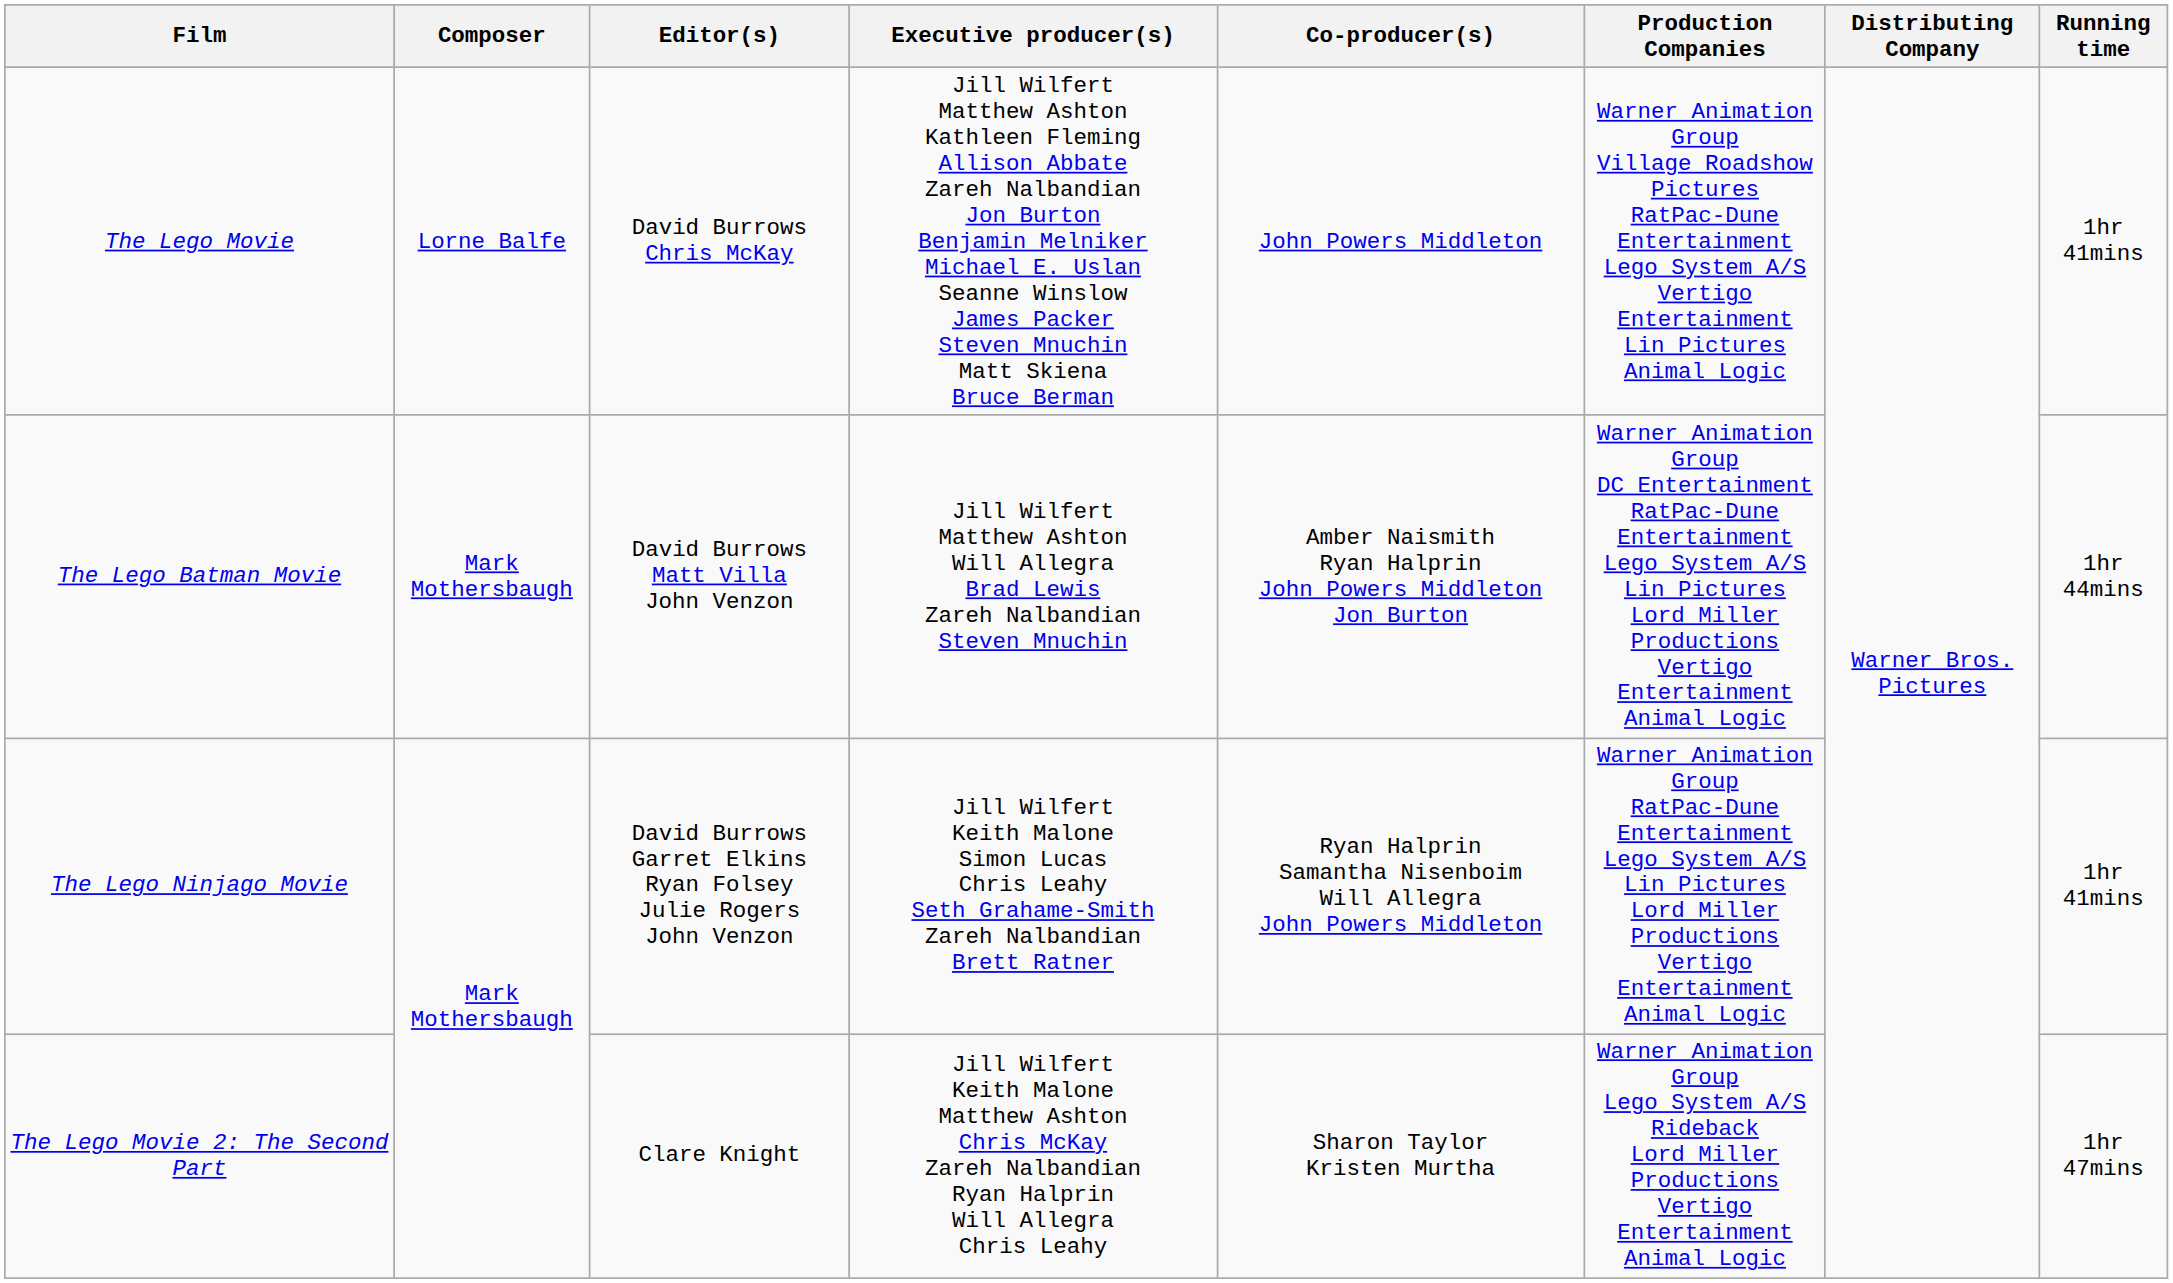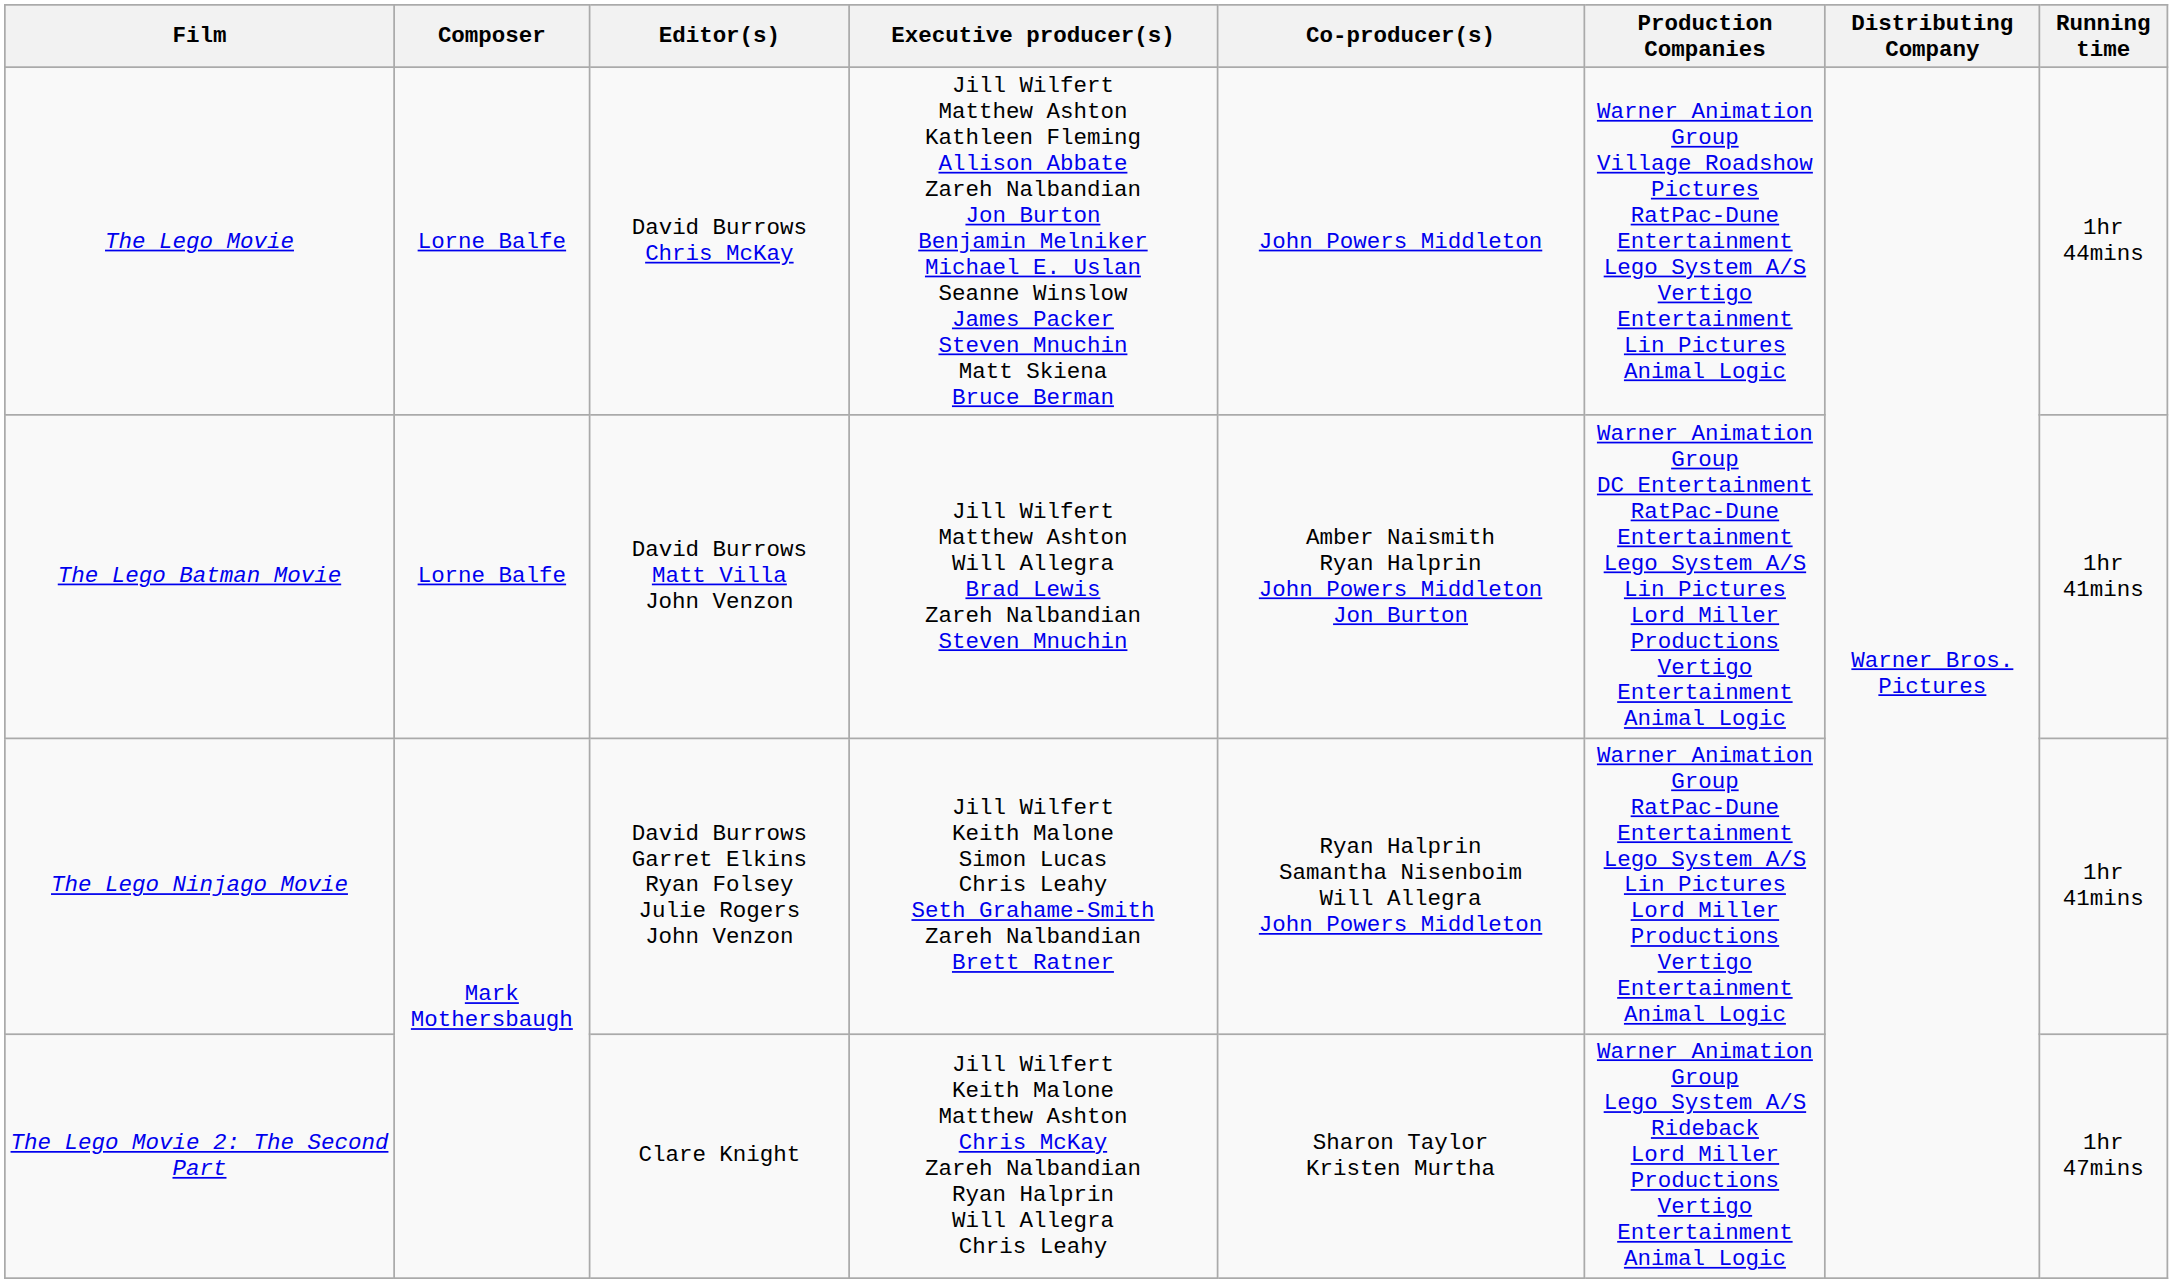The Lego Movie | Running time: 1hr 41mins -> 1hr 44mins
The Lego Batman Movie | Composer: Mark Mothersbaugh -> Lorne Balfe
The Lego Batman Movie | Running time: 1hr 44mins -> 1hr 41mins
